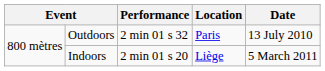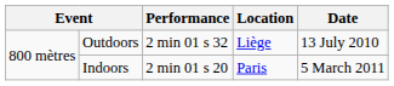Outdoors | Location: Paris -> Liège
Indoors | Location: Liège -> Paris
